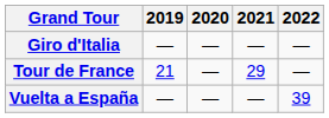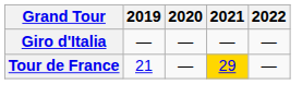Tour de France | 2021: no background -> gold background
- row: Vuelta a España | — | — | — | 39
